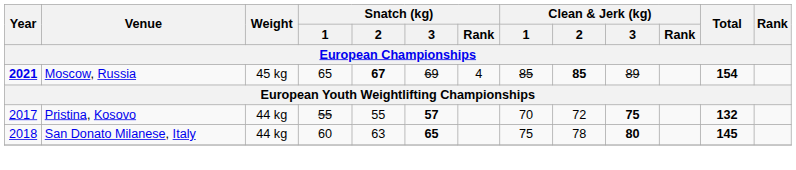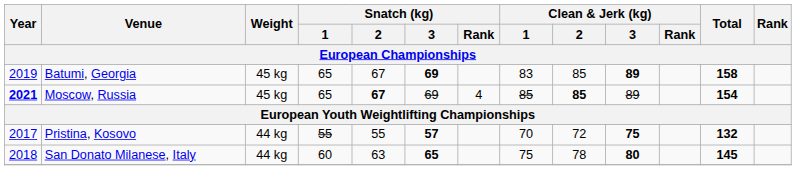+ row: 2019 | Batumi, Georgia | 45 kg | 65 | 67 | 69 | 83 | 85 | 89 | 158
